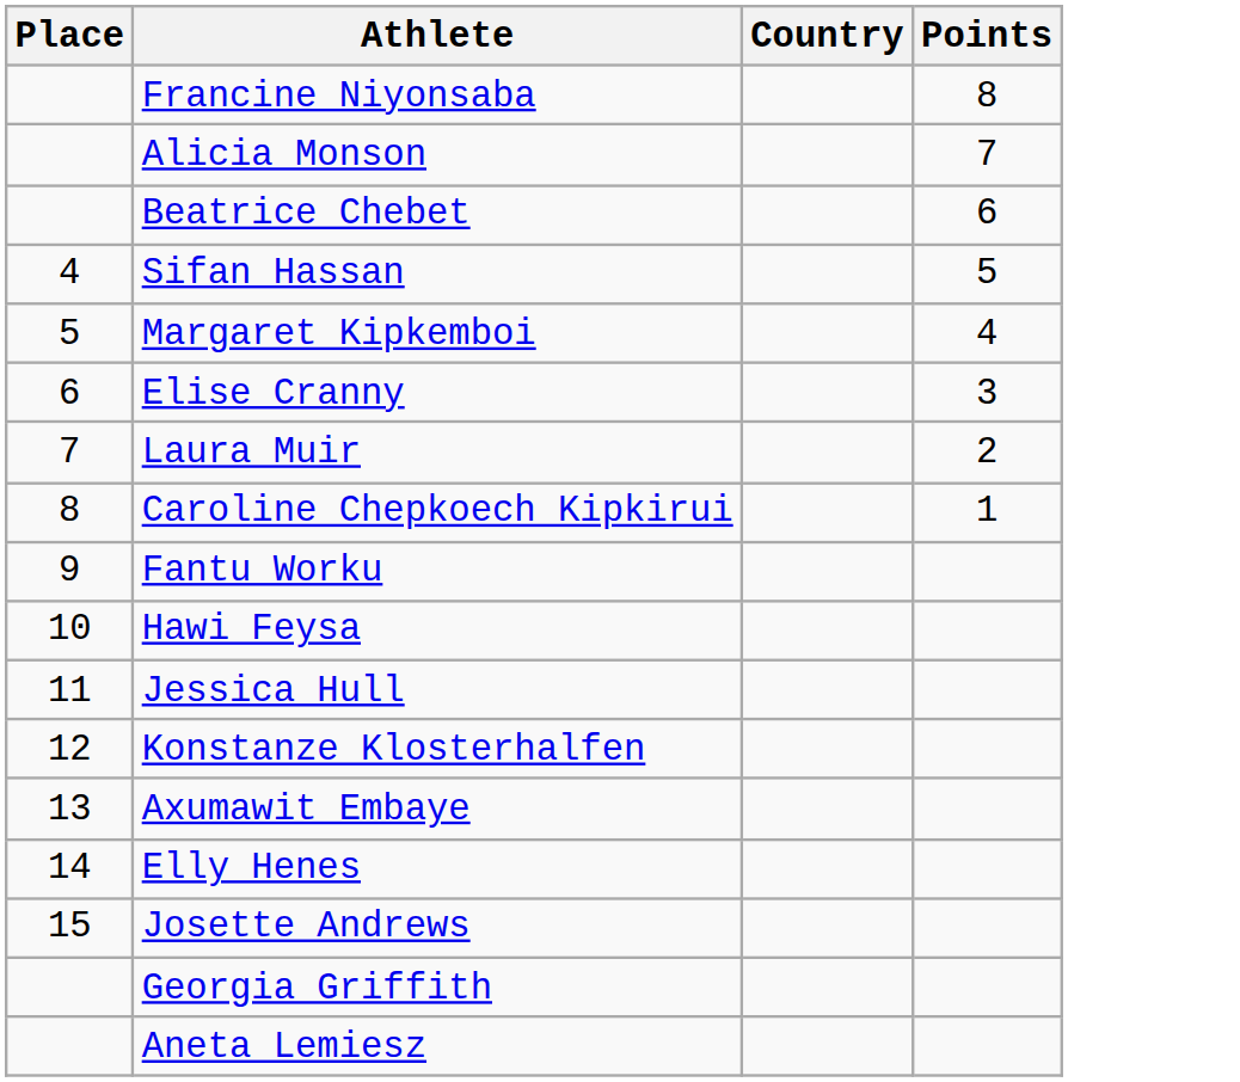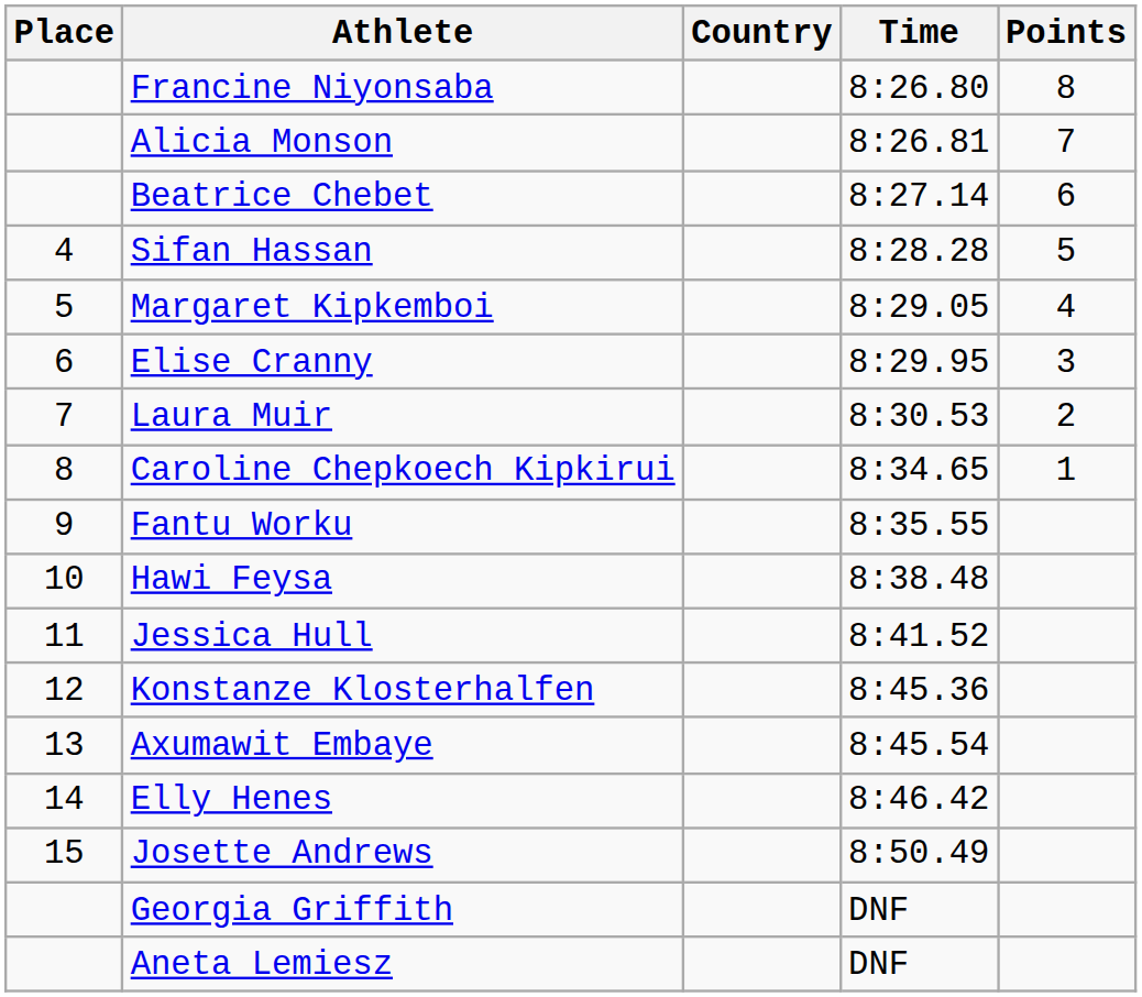+ column: Time | 8:26.80 | 8:26.81 | 8:27.14 | 8:28.28 | 8:29.05 | 8:29.95 | 8:30.53 | 8:34.65 | 8:35.55 | 8:38.48 | 8:41.52 | 8:45.36 | 8:45.54 | 8:46.42 | 8:50.49 | DNF | DNF
